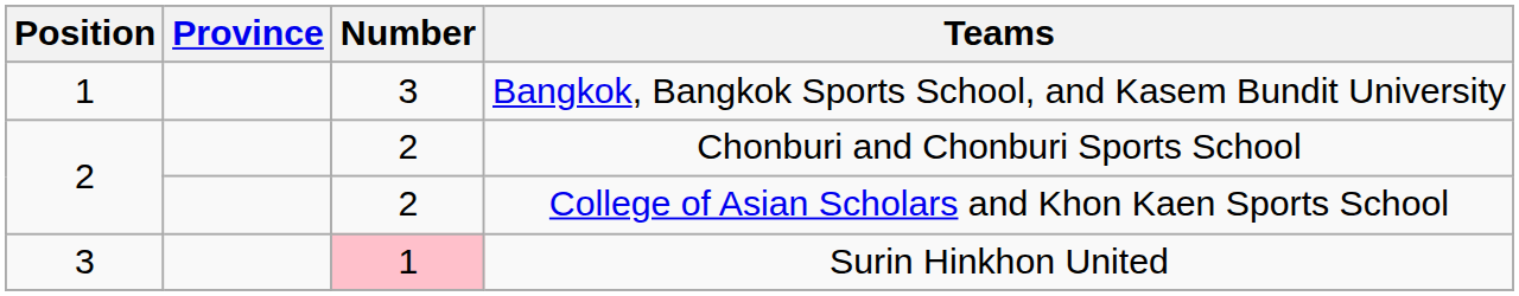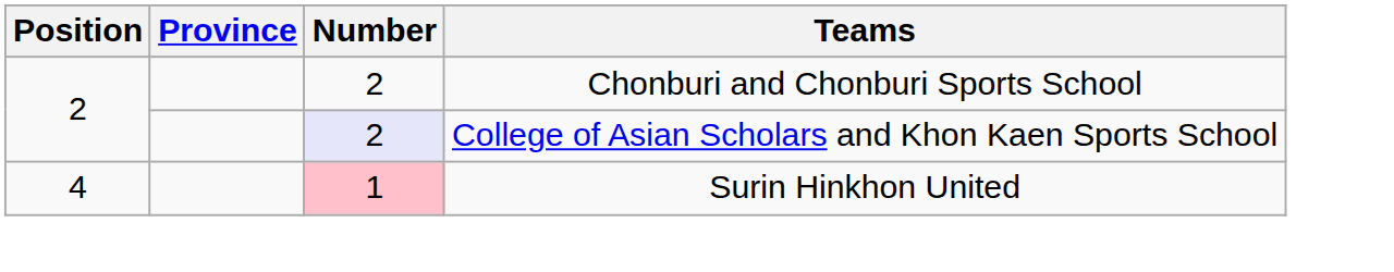- row: 1 | 3 | Bangkok, Bangkok Sports School, and Kasem Bundit University
College of Asian Scholars and Khon Kaen Sports School | Number: no background -> lavender background
Surin Hinkhon United | Position: 3 -> 4
